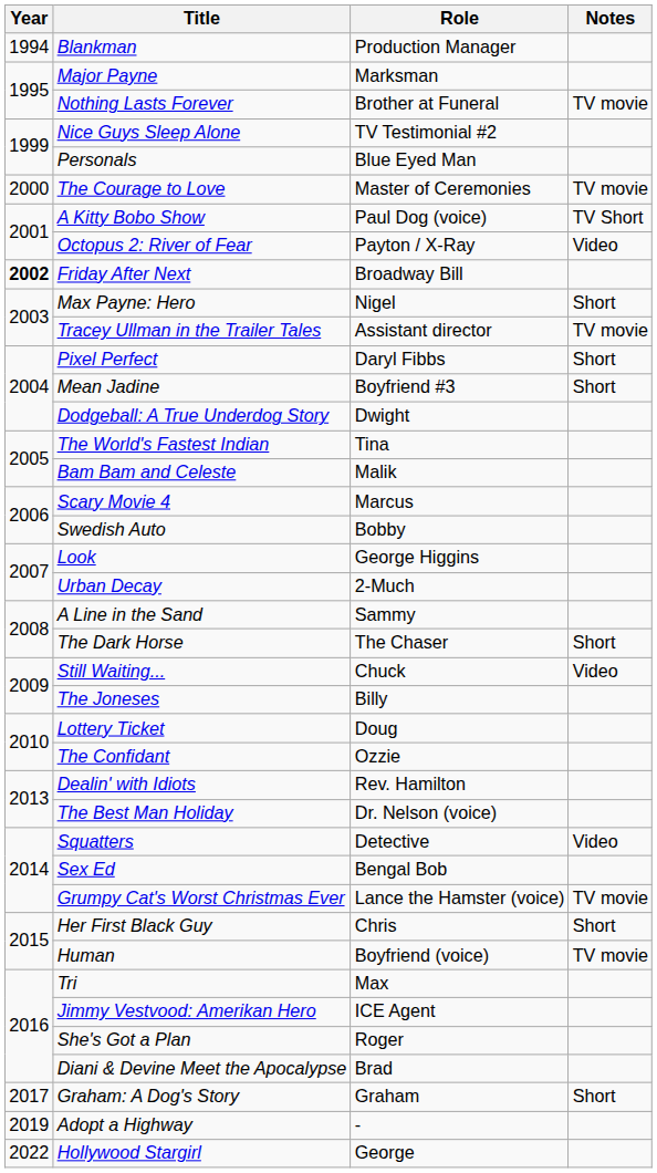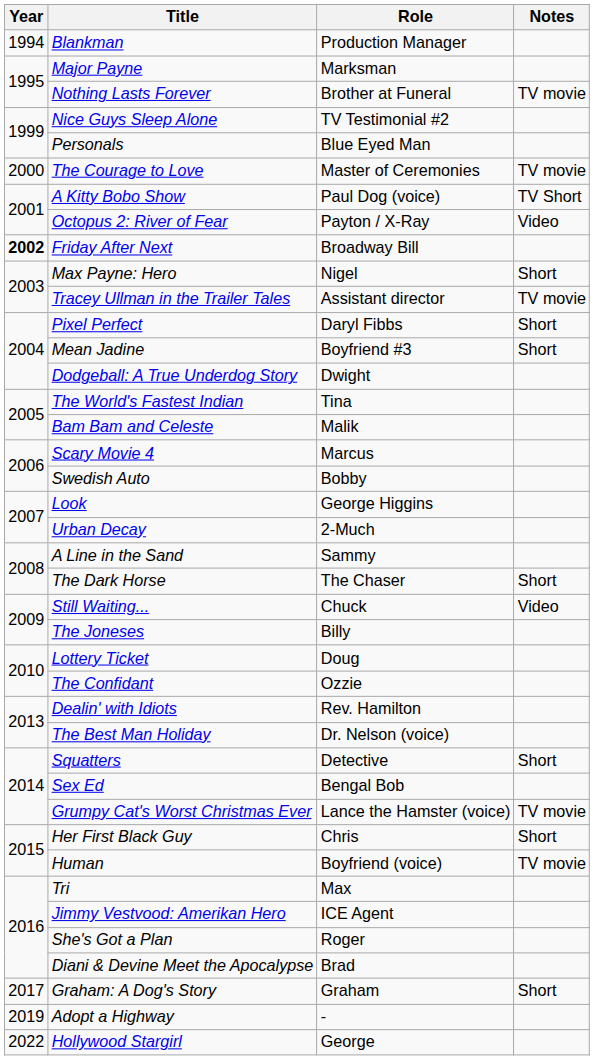Squatters | Notes: Video -> Short
